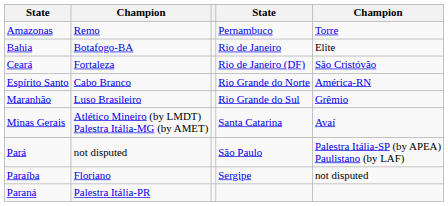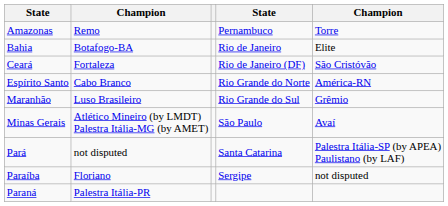Minas Gerais | column 4: Santa Catarina -> São Paulo
Pará | column 4: São Paulo -> Santa Catarina
